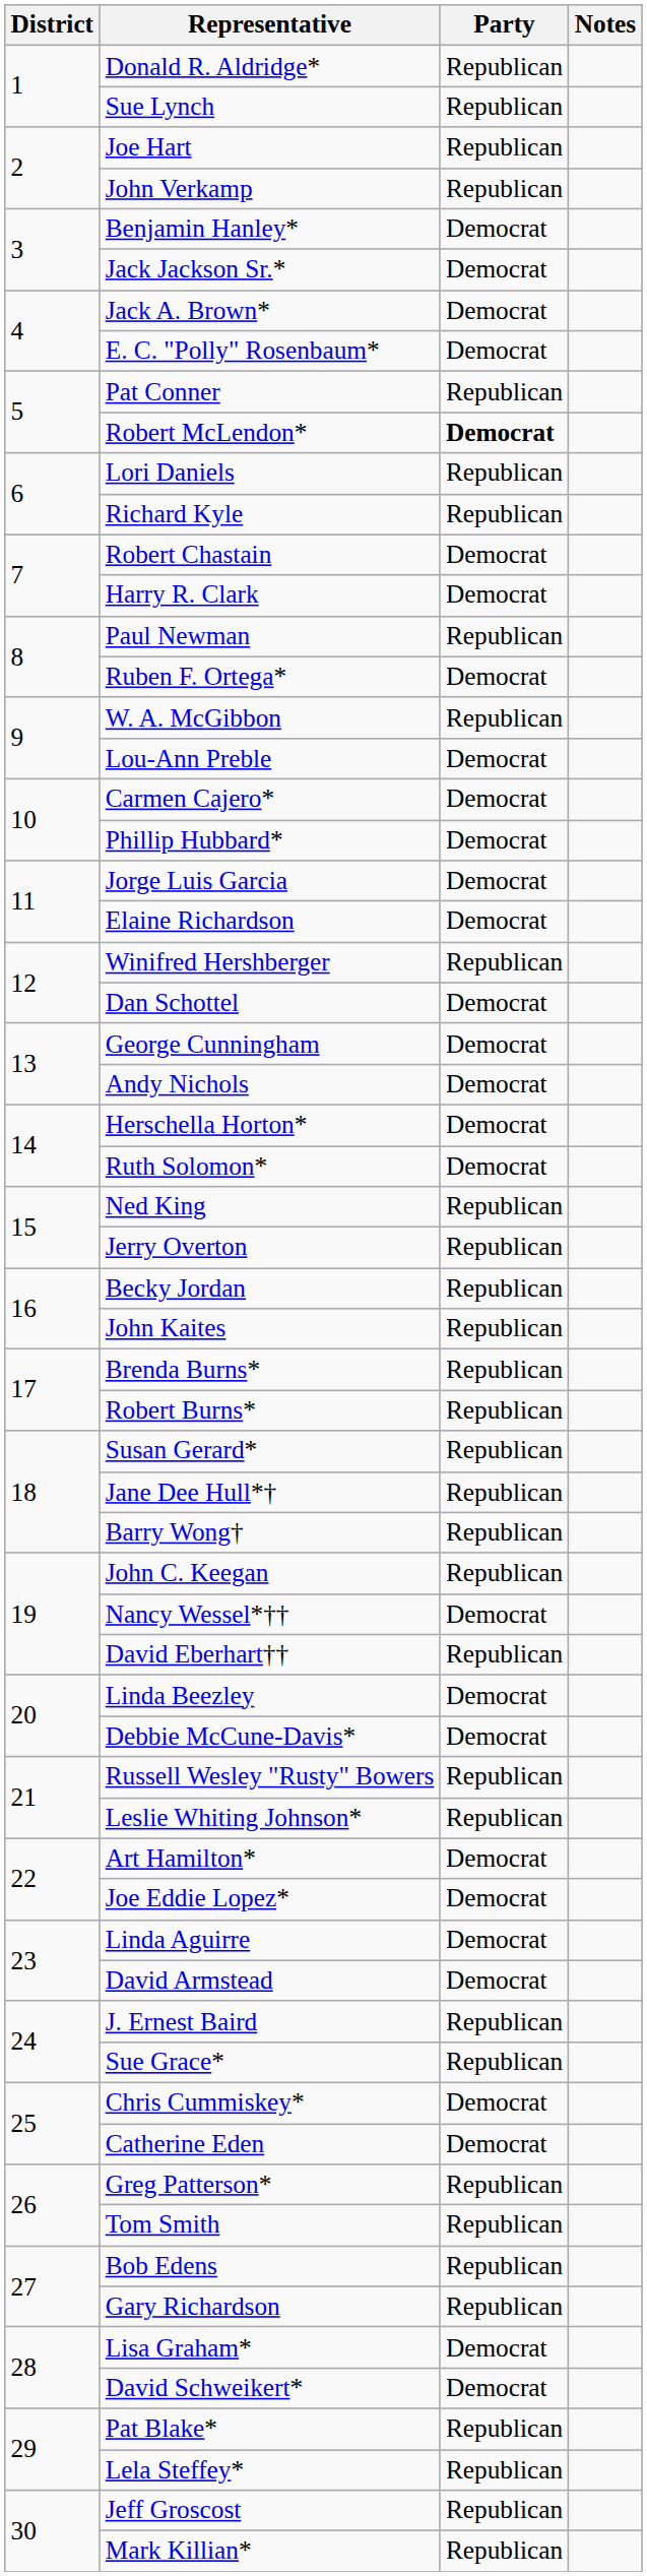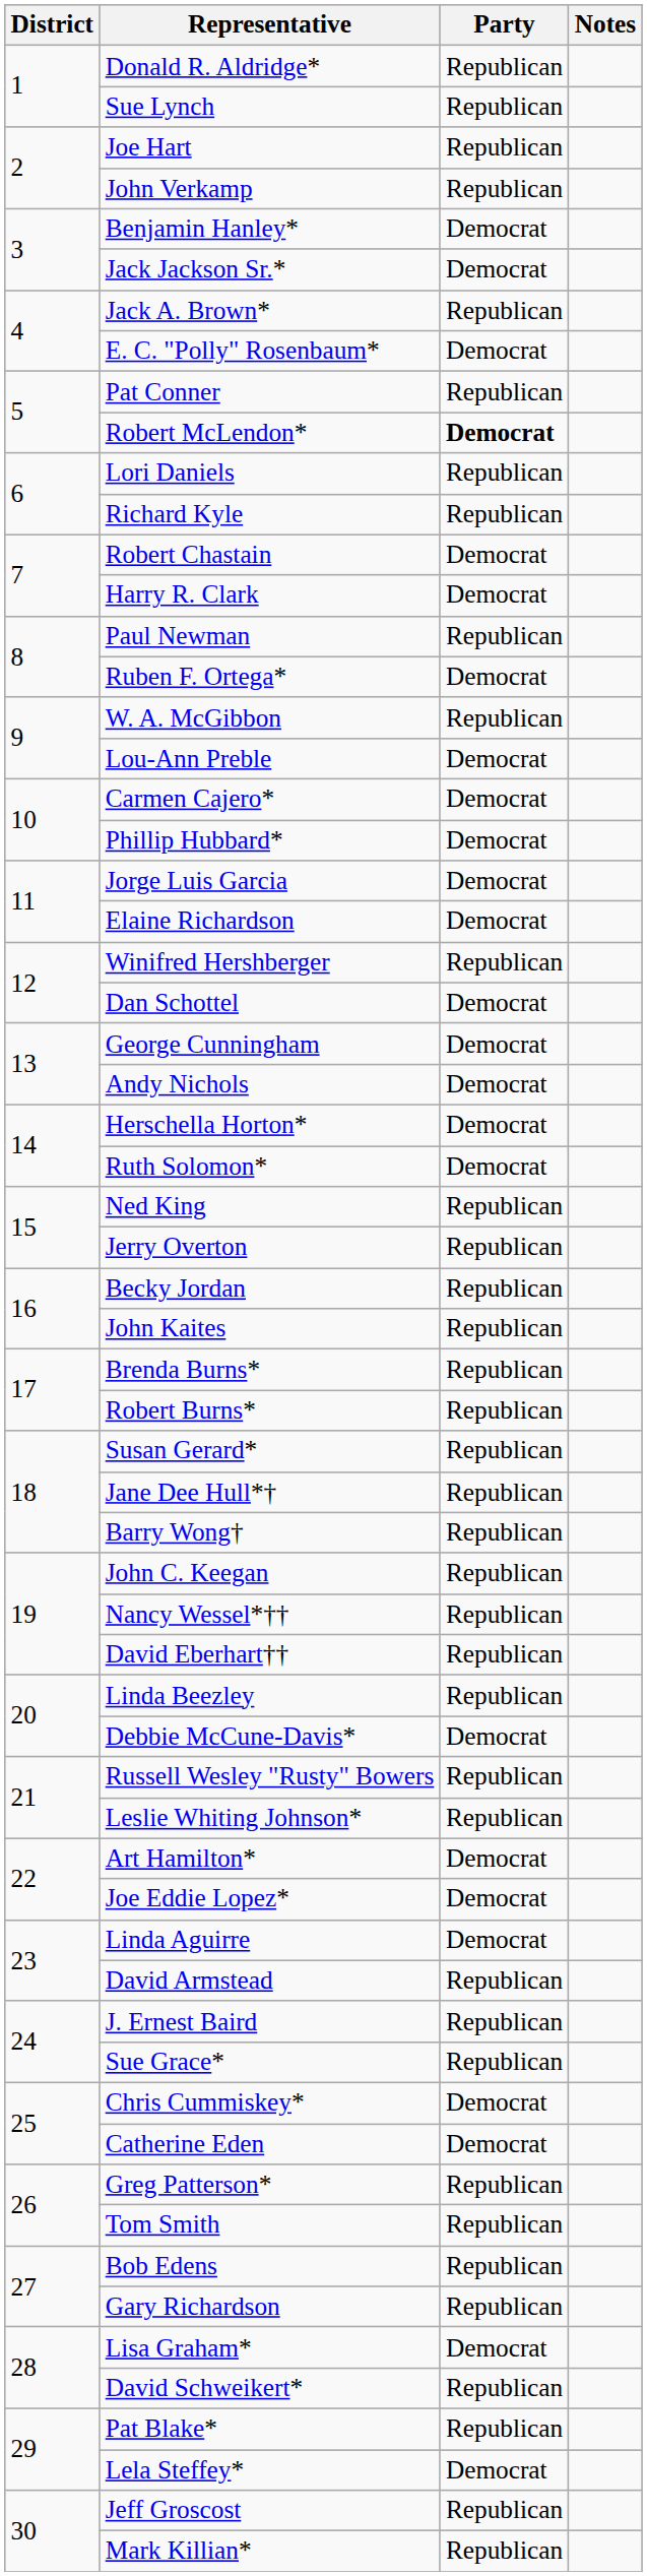Jack A. Brown* | Party: Democrat -> Republican
Nancy Wessel*†† | Party: Democrat -> Republican
Linda Beezley | Party: Democrat -> Republican
David Armstead | Party: Democrat -> Republican
David Schweikert* | Party: Democrat -> Republican
Lela Steffey* | Party: Republican -> Democrat
